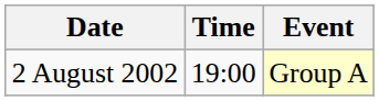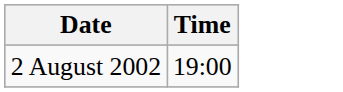- column: Event | Group A
